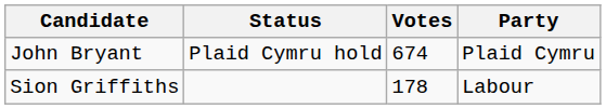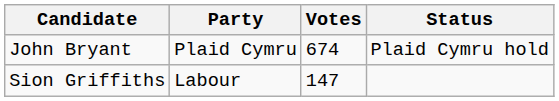columns swapped: Party <-> Status
Sion Griffiths | Votes: 178 -> 147
